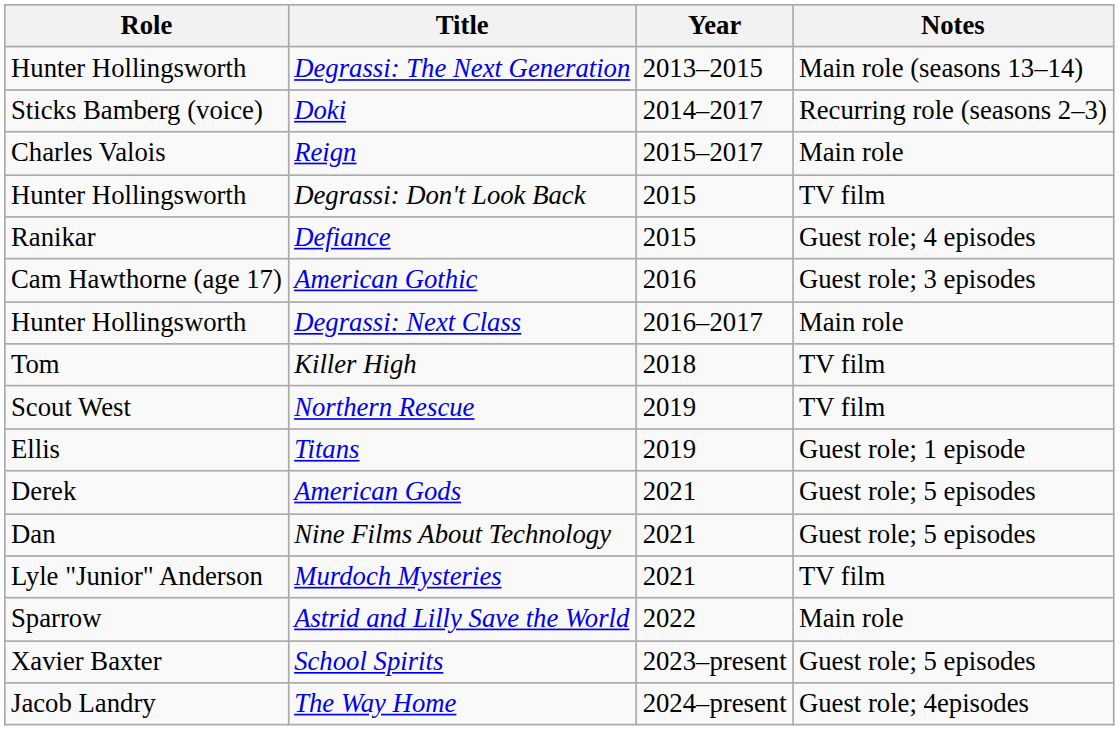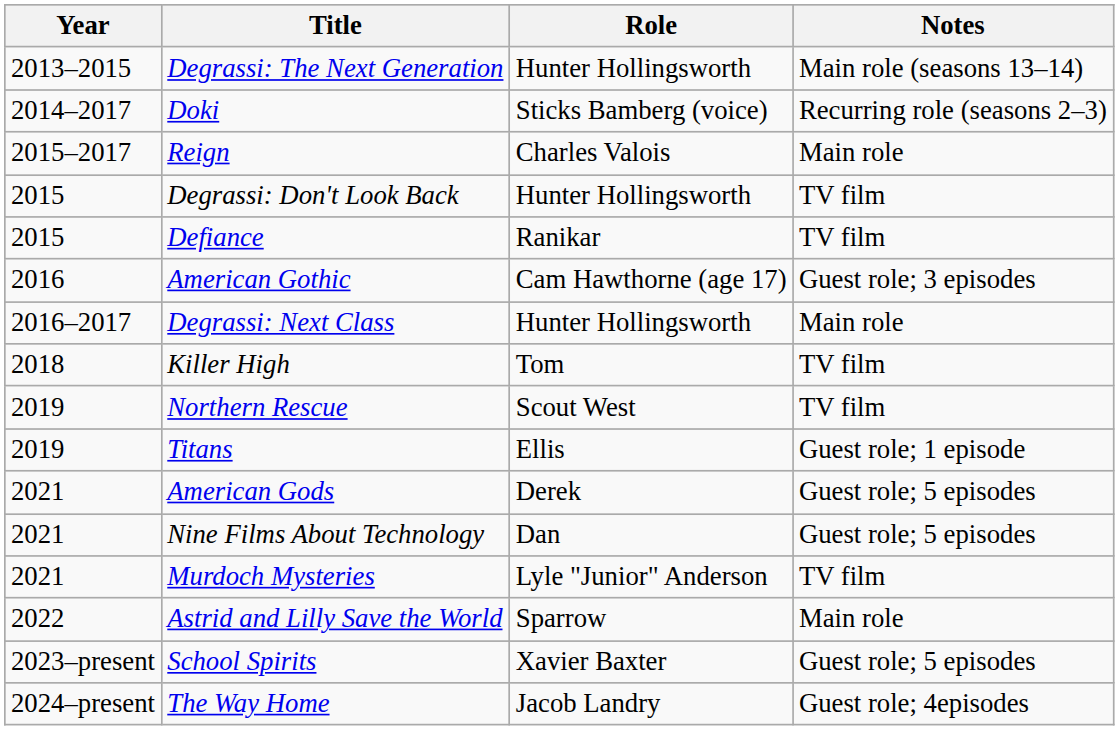columns swapped: Year <-> Role
Defiance | Notes: Guest role; 4 episodes -> TV film
